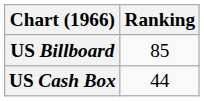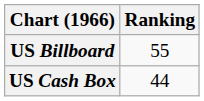US Billboard | Ranking: 85 -> 55
